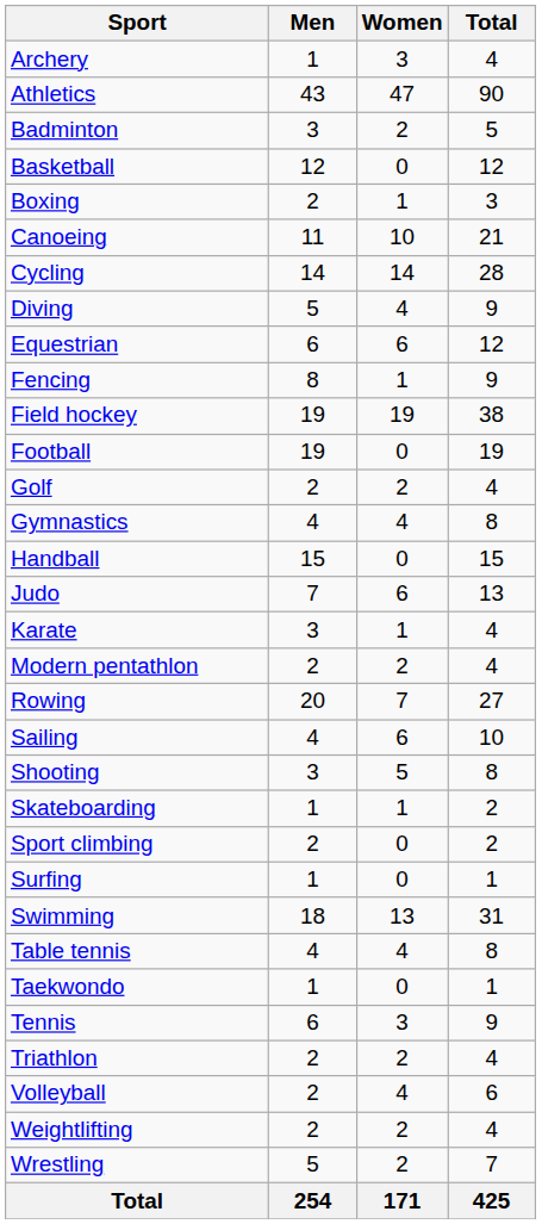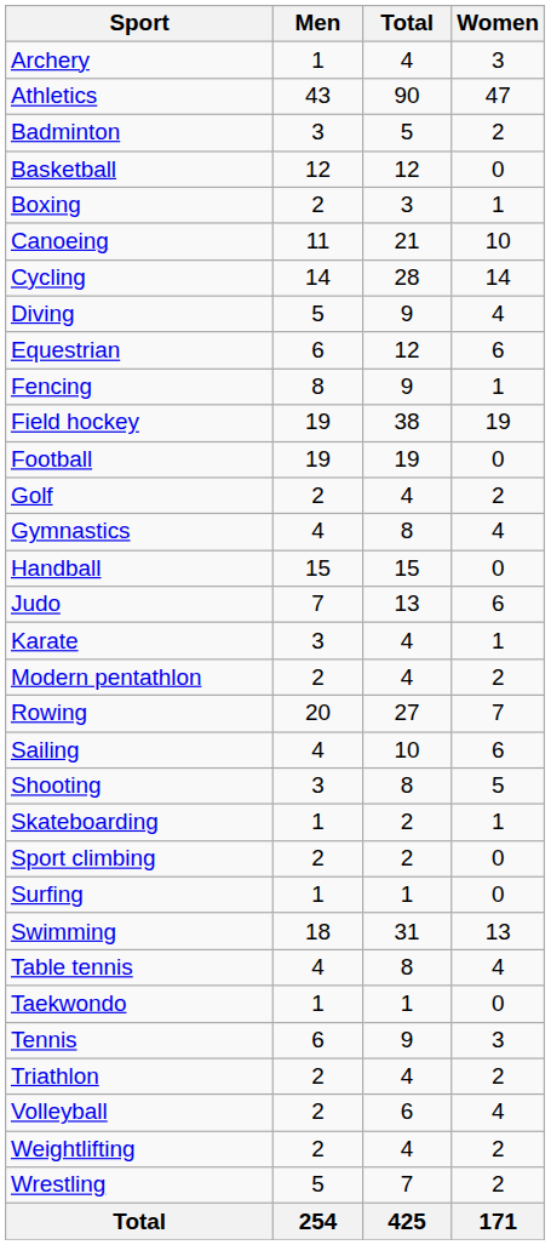columns swapped: Women <-> Total
